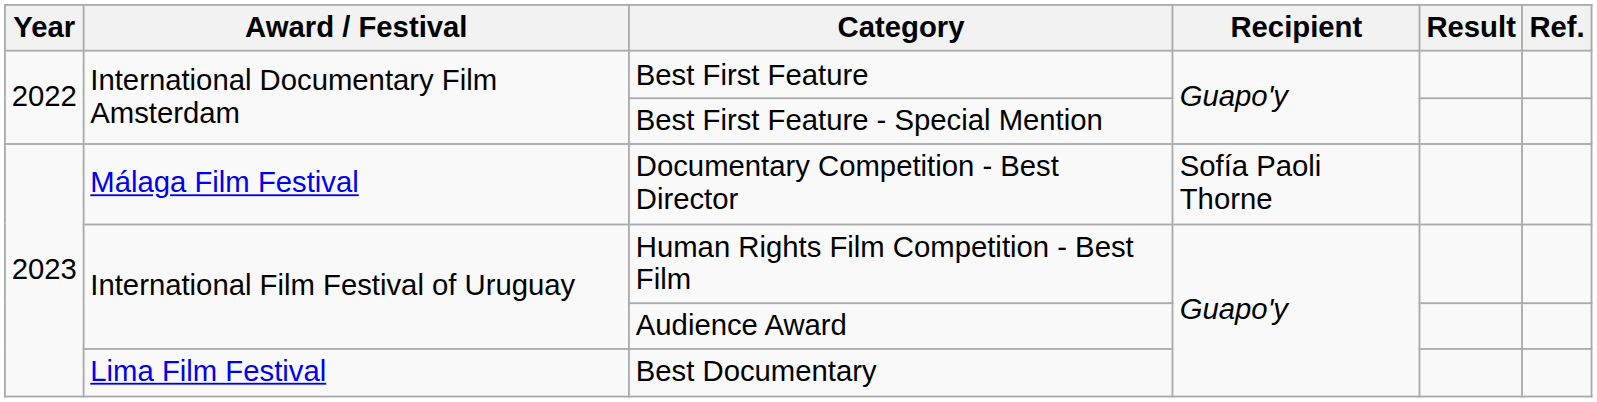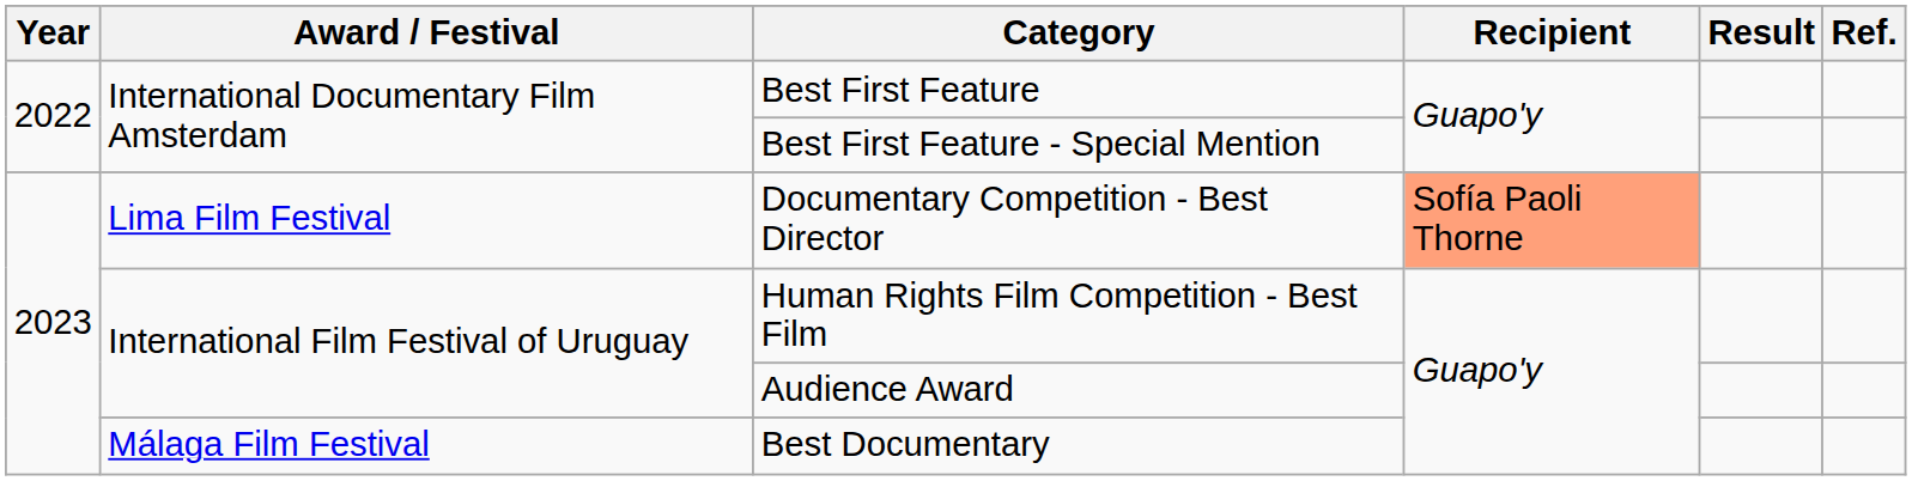Documentary Competition - Best Director | Award / Festival: Málaga Film Festival -> Lima Film Festival
Documentary Competition - Best Director | Recipient: no background -> lightsalmon background
Best Documentary | Award / Festival: Lima Film Festival -> Málaga Film Festival
